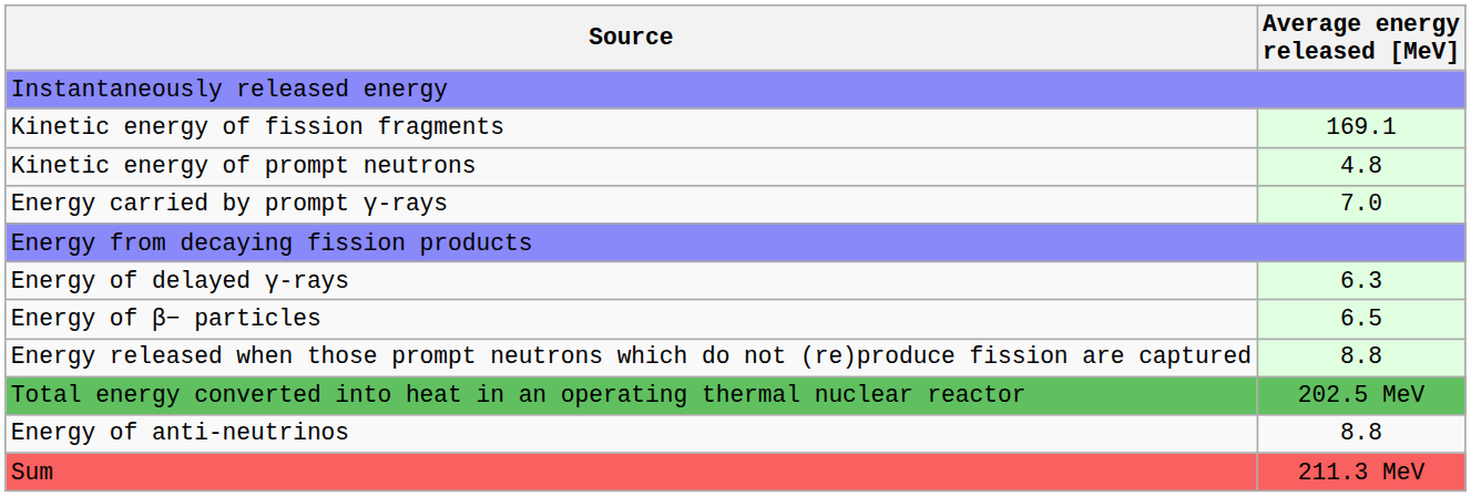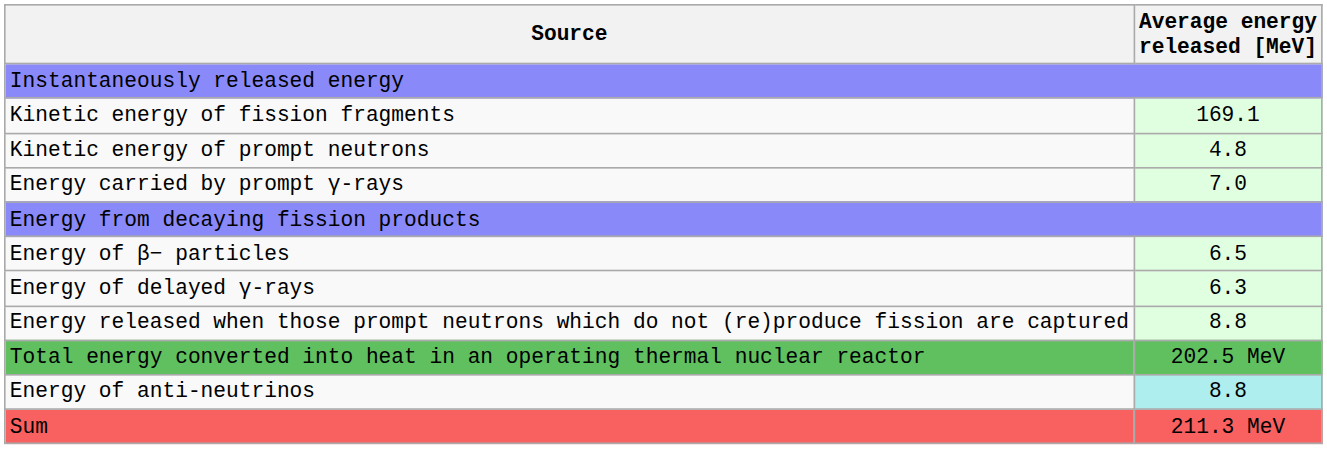rows swapped: Energy of β− particles <-> Energy of delayed γ-rays
Energy of anti-neutrinos | Average energy released [MeV]: no background -> paleturquoise background
